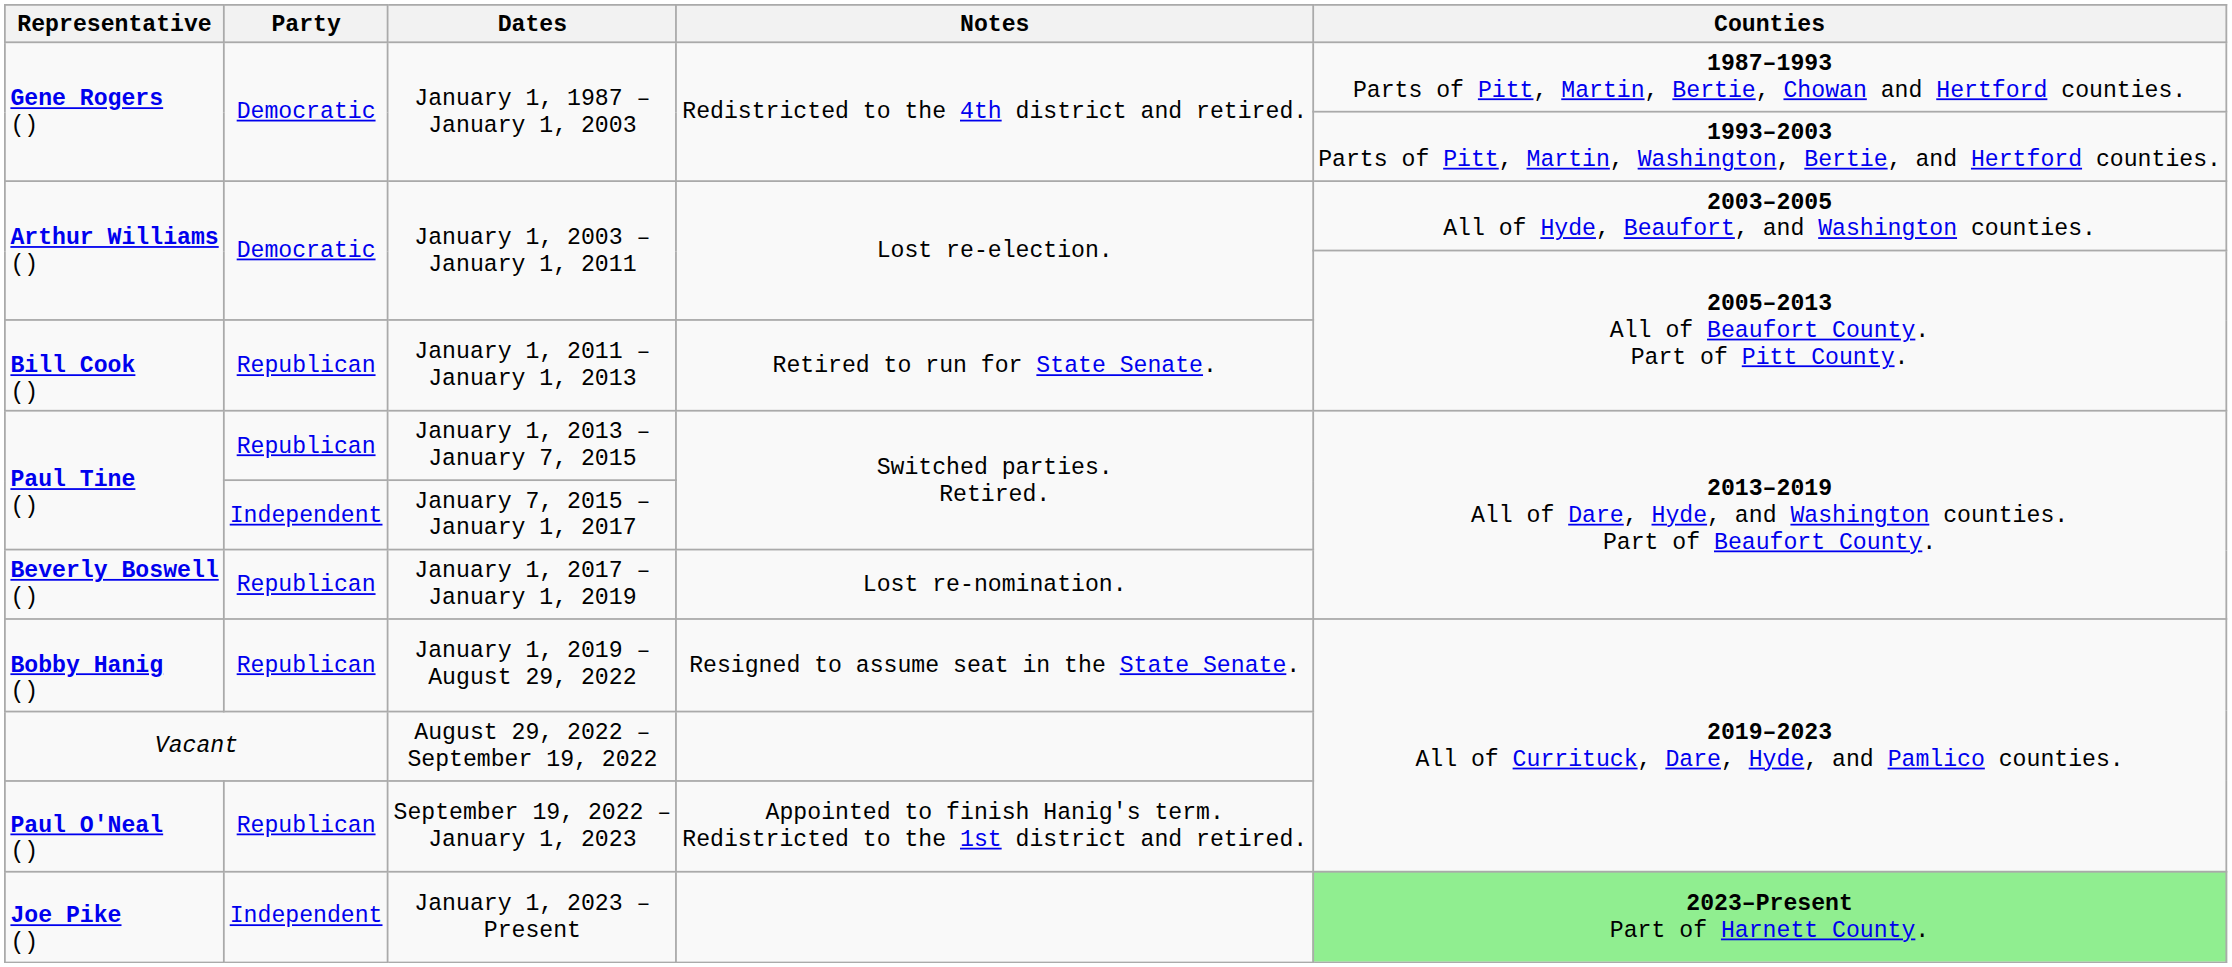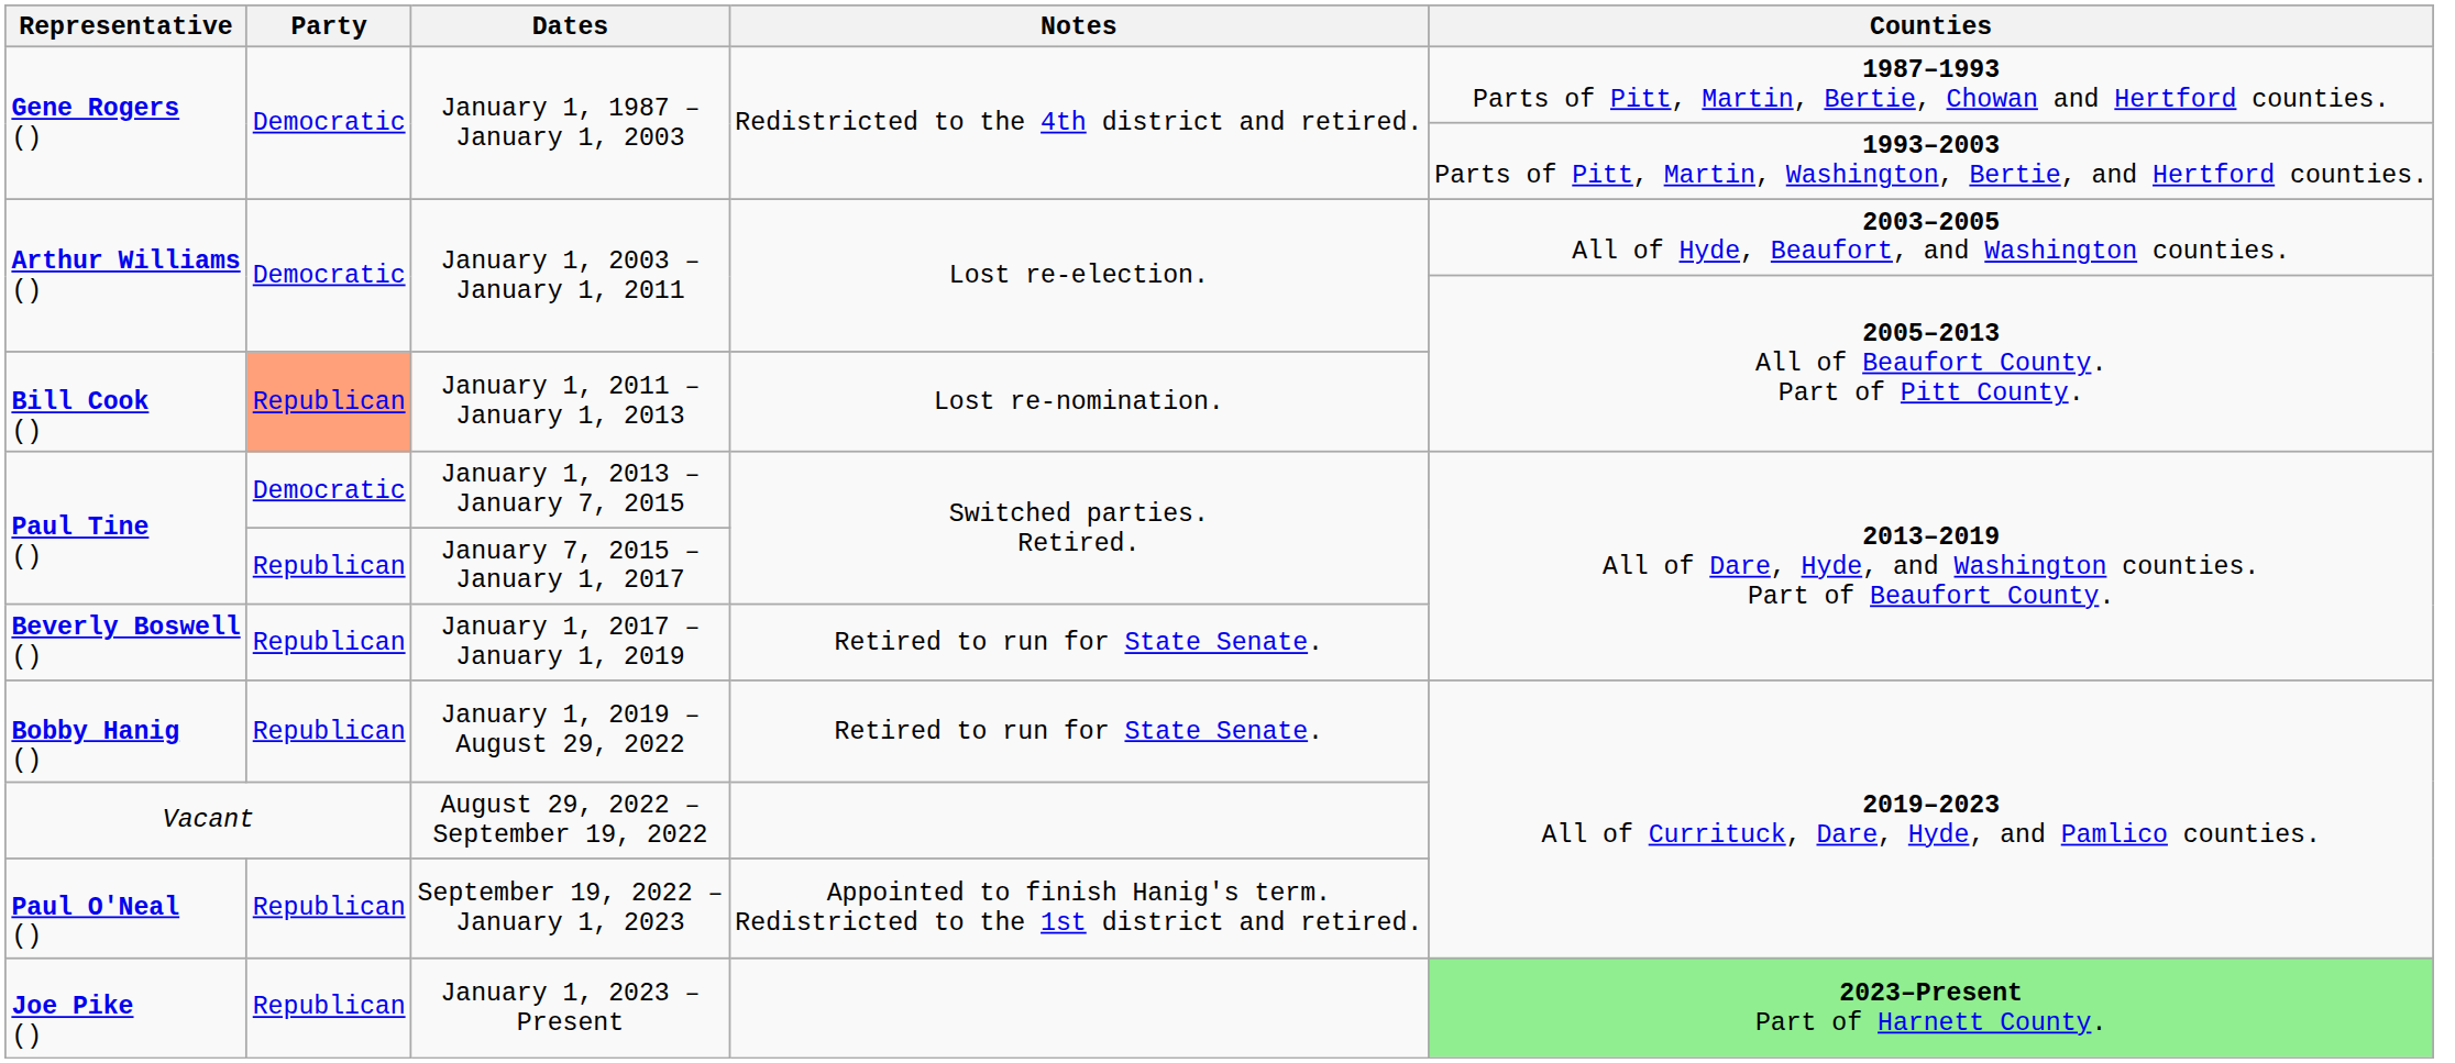January 1, 2011 – January 1, 2013 | Party: no background -> lightsalmon background
January 1, 2011 – January 1, 2013 | Notes: Retired to run for State Senate. -> Lost re-nomination.
January 1, 2013 – January 7, 2015 | Party: Republican -> Democratic
January 7, 2015 – January 1, 2017 | Party: Independent -> Republican
January 1, 2017 – January 1, 2019 | Notes: Lost re-nomination. -> Retired to run for State Senate.
January 1, 2019 – August 29, 2022 | Notes: Resigned to assume seat in the State Senate. -> Retired to run for State Senate.
January 1, 2023 – Present | Party: Independent -> Republican
